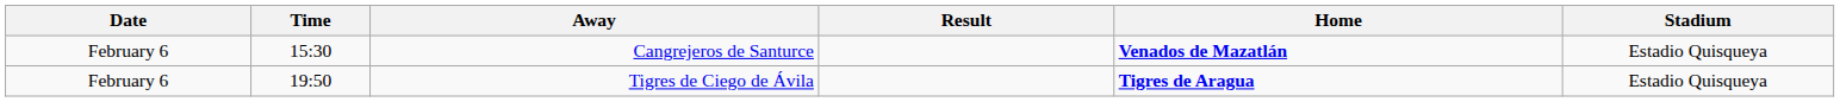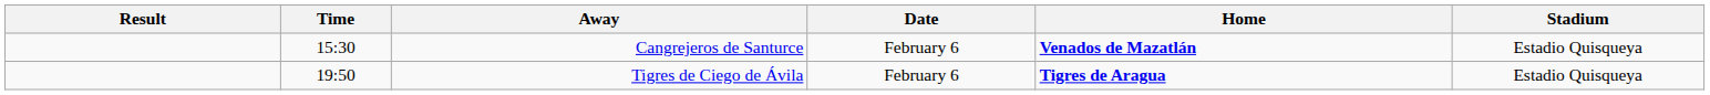columns swapped: Date <-> Result
